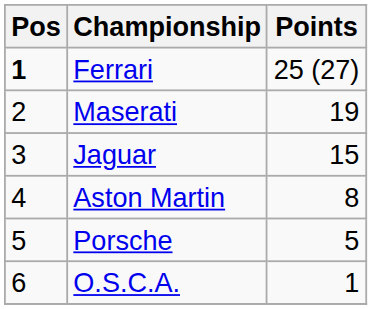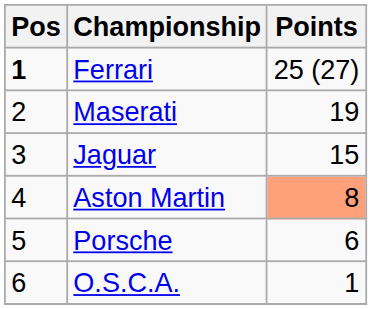Aston Martin | Points: no background -> lightsalmon background
Porsche | Points: 5 -> 6
